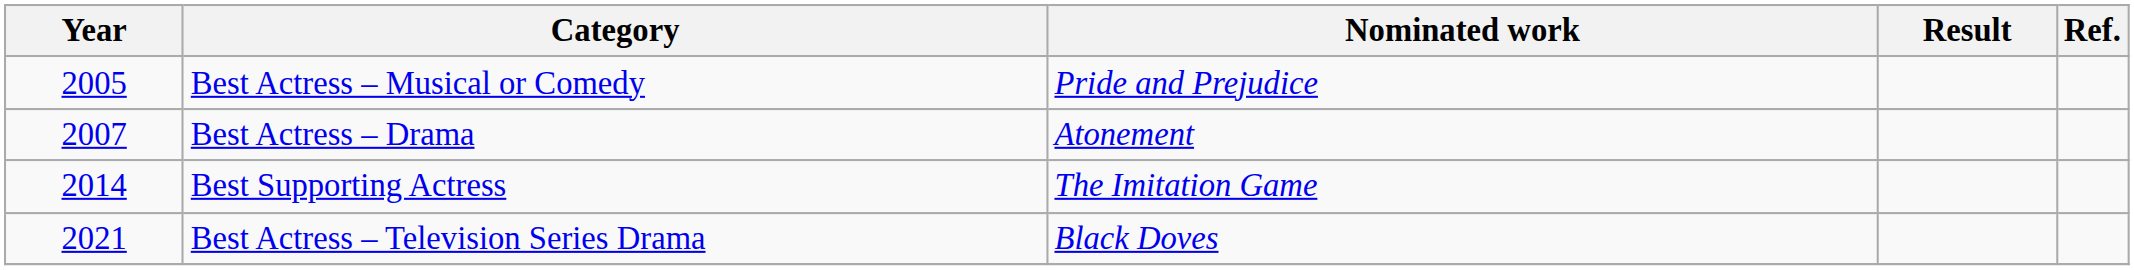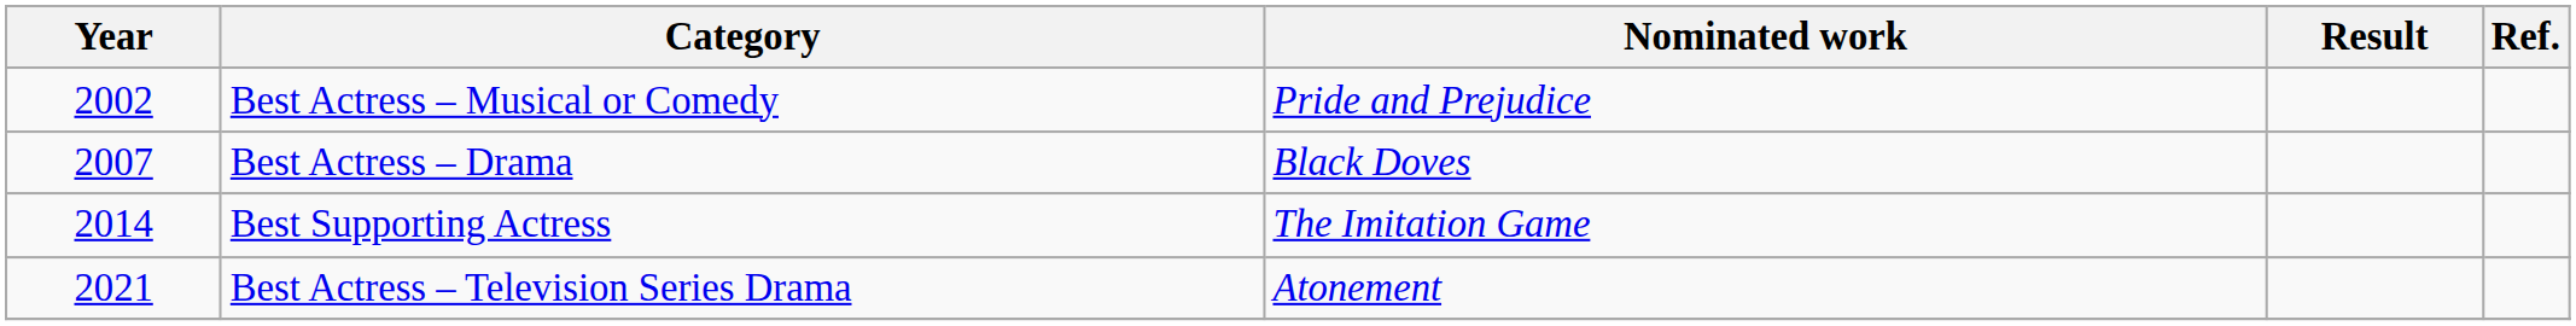Best Actress – Musical or Comedy | Year: 2005 -> 2002
Best Actress – Drama | Nominated work: Atonement -> Black Doves
Best Actress – Television Series Drama | Nominated work: Black Doves -> Atonement
